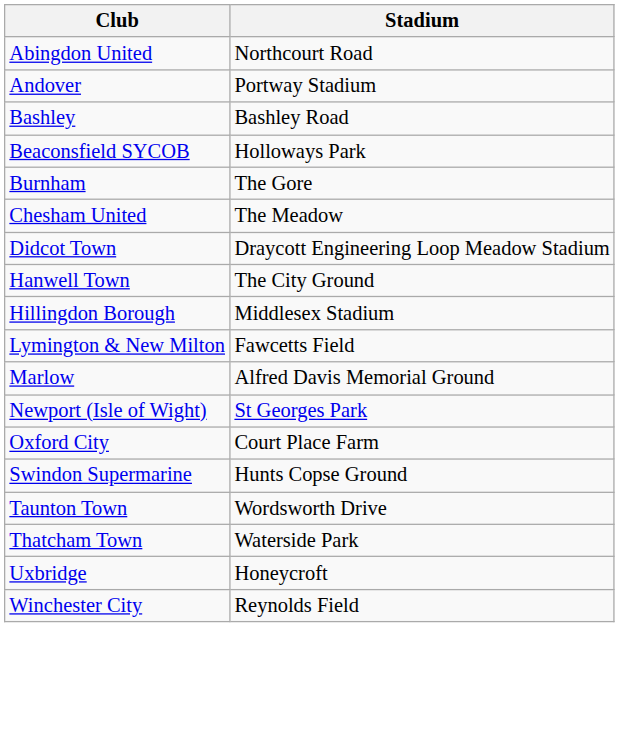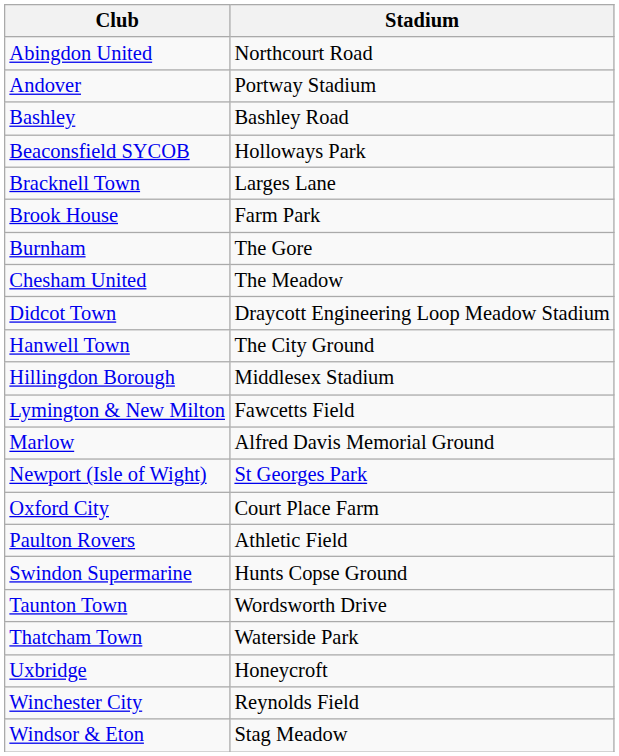+ row: Bracknell Town | Larges Lane
+ row: Brook House | Farm Park
+ row: Paulton Rovers | Athletic Field
+ row: Windsor & Eton | Stag Meadow
